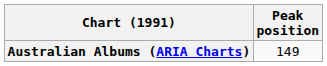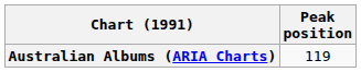Australian Albums (ARIA Charts) | Peak position: 149 -> 119
